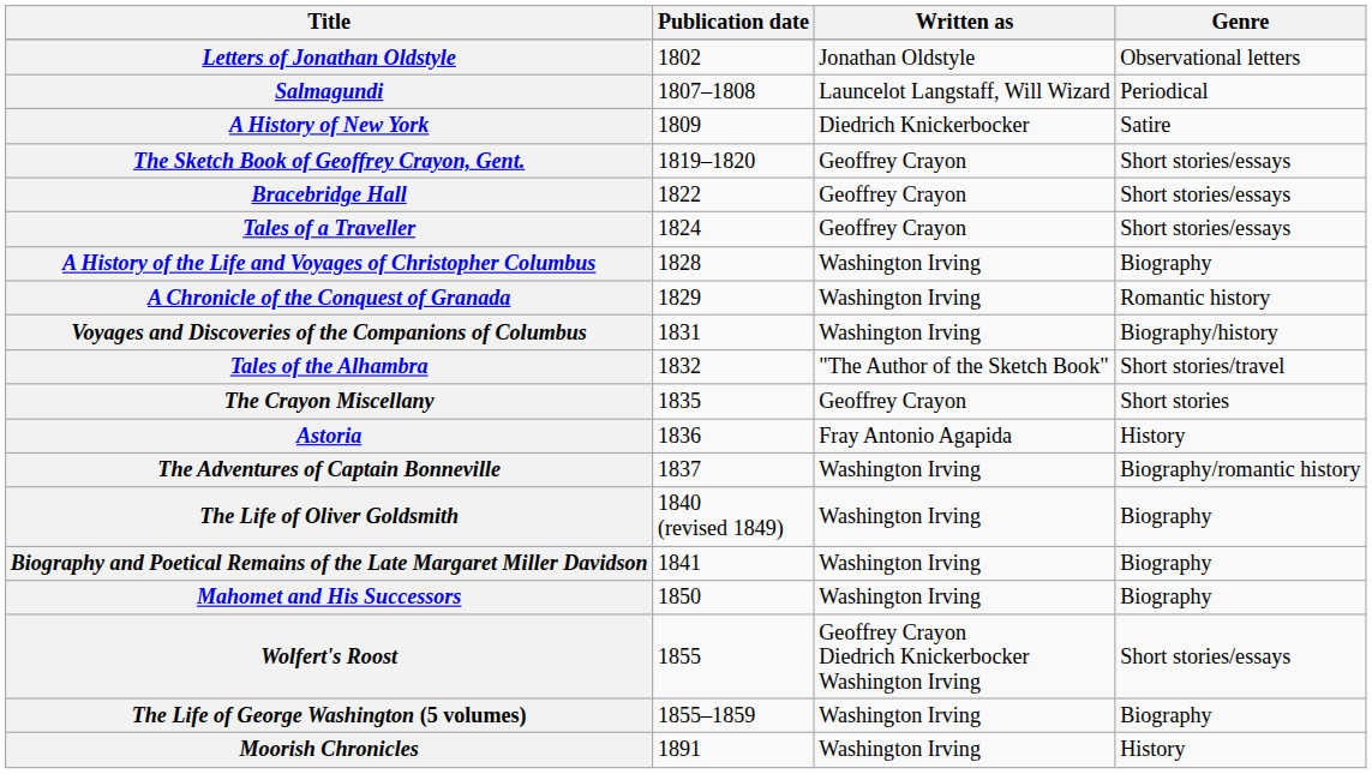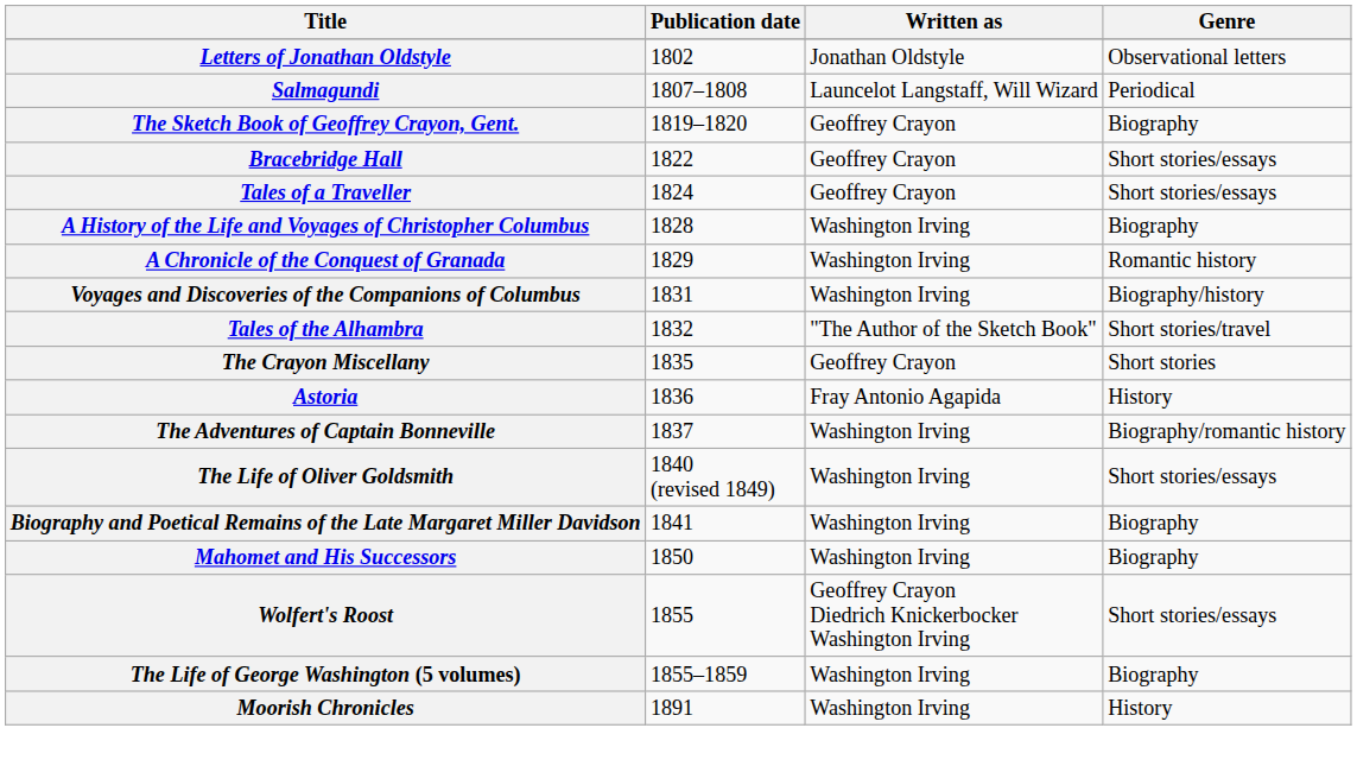- row: A History of New York | 1809 | Diedrich Knickerbocker | Satire
The Sketch Book of Geoffrey Crayon, Gent. | Genre: Short stories/essays -> Biography
The Life of Oliver Goldsmith | Genre: Biography -> Short stories/essays
